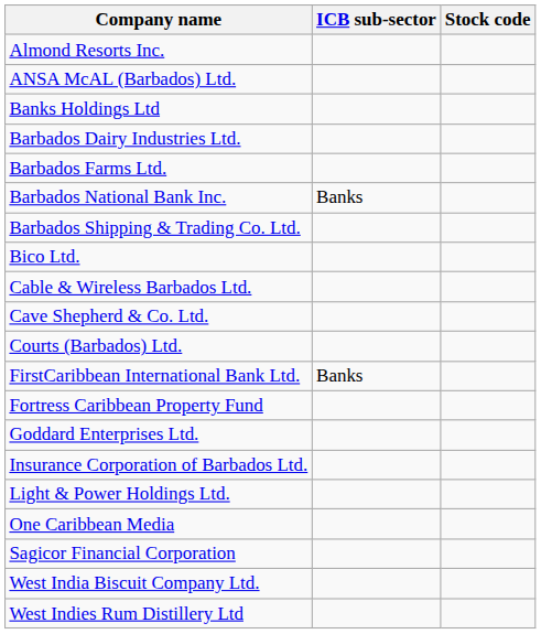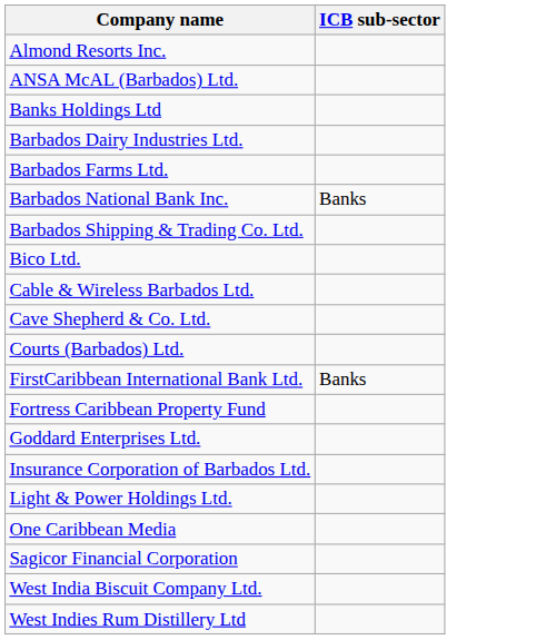- column: Stock code
